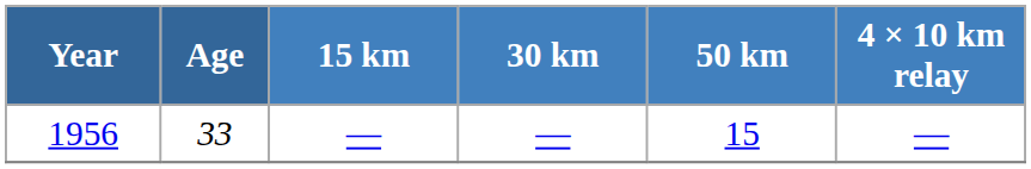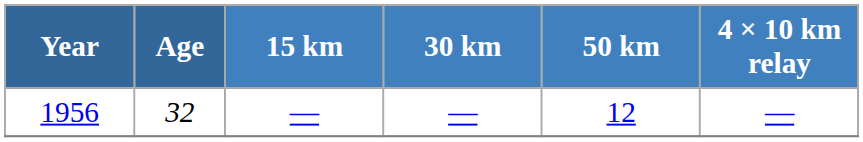1956 | Age: 33 -> 32
1956 | 50 km: 15 -> 12
